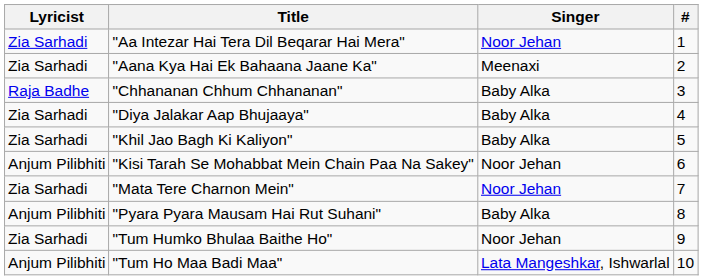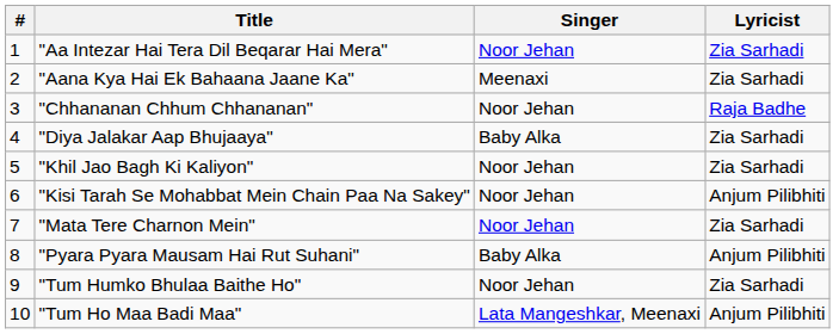columns swapped: # <-> Lyricist
"Chhananan Chhum Chhananan" | Singer: Baby Alka -> Noor Jehan
"Khil Jao Bagh Ki Kaliyon" | Singer: Baby Alka -> Noor Jehan
"Tum Ho Maa Badi Maa" | Singer: Lata Mangeshkar, Ishwarlal -> Lata Mangeshkar, Meenaxi
